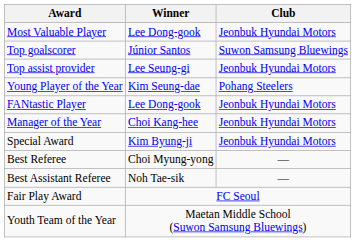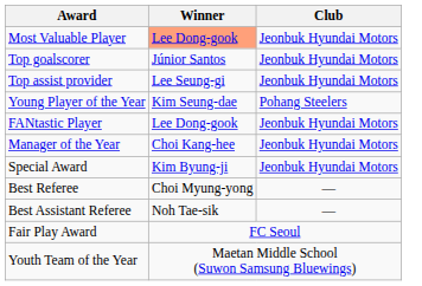Most Valuable Player | Winner: no background -> lightsalmon background
Top goalscorer | Club: Suwon Samsung Bluewings -> Jeonbuk Hyundai Motors
